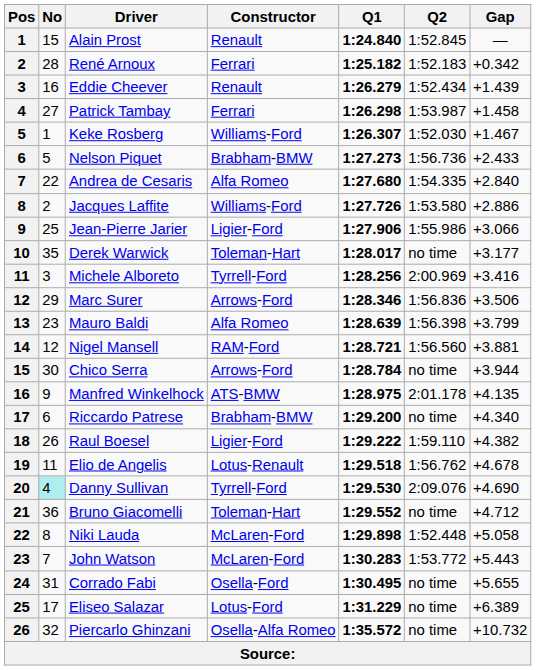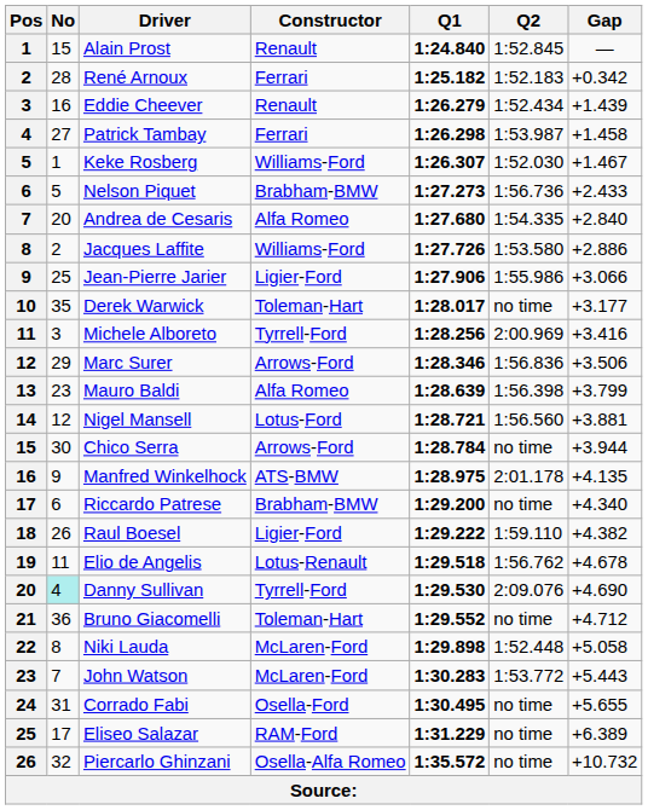Andrea de Cesaris | No: 22 -> 20
Nigel Mansell | Constructor: RAM-Ford -> Lotus-Ford
Eliseo Salazar | Constructor: Lotus-Ford -> RAM-Ford
